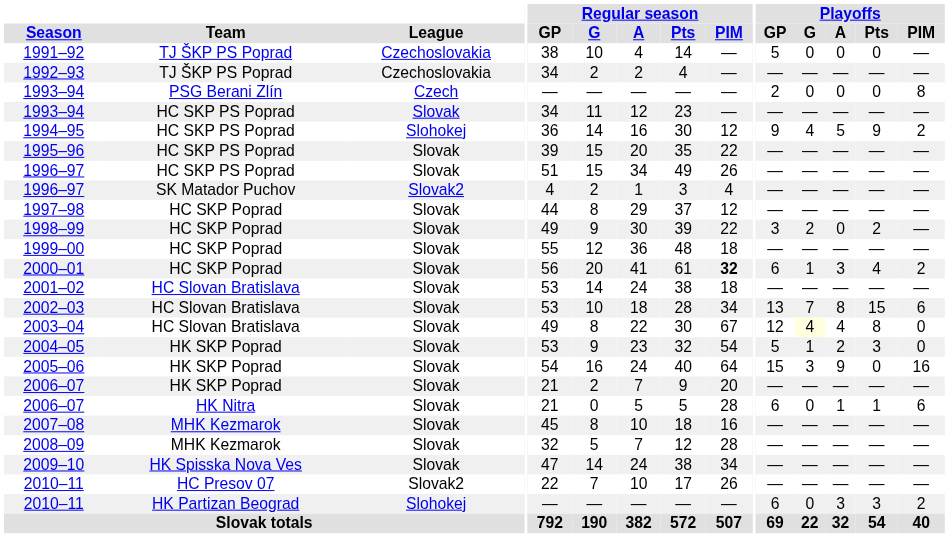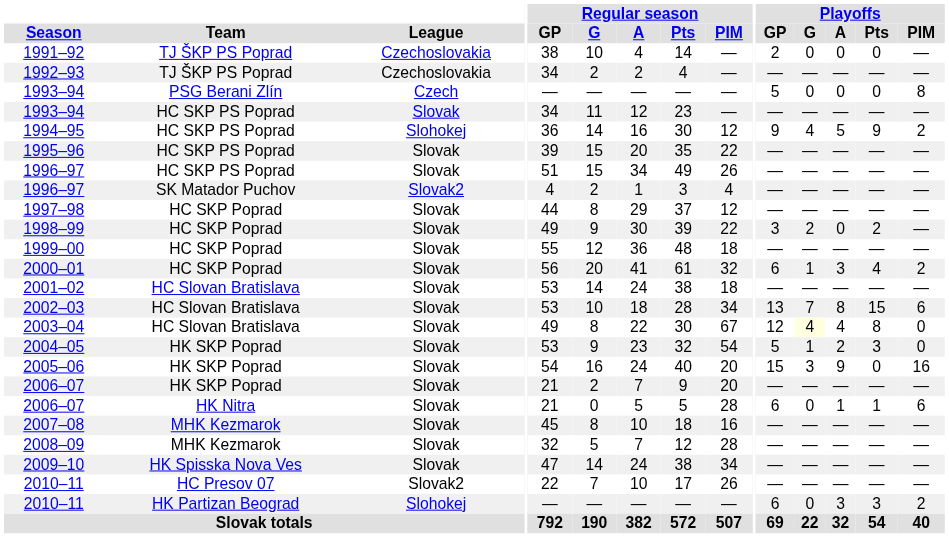1991–92 | Playoffs / GP: 5 -> 2
1993–94 / PSG Berani Zlín | Playoffs / GP: 2 -> 5
2000–01 | Regular season / PIM: bold -> normal
2005–06 | Regular season / PIM: 64 -> 20
